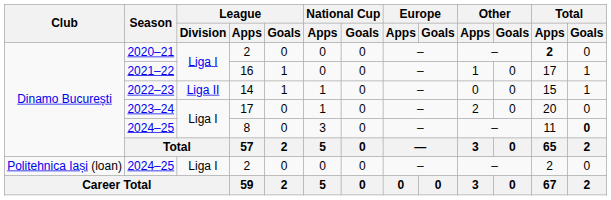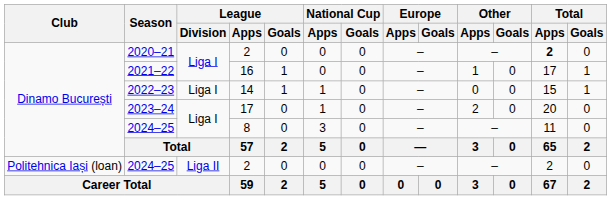2022–23 | League / Division: Liga II -> Liga I
2024–25 / 8 | Total / Goals: bold -> normal
2024–25 / 2 | League / Division: Liga I -> Liga II
